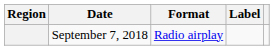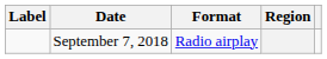columns swapped: Region <-> Label
